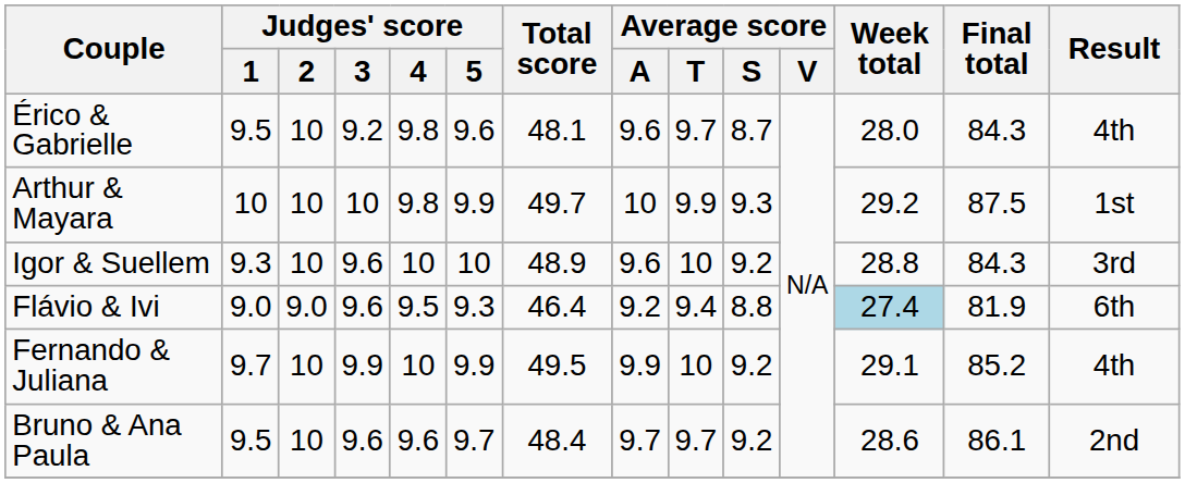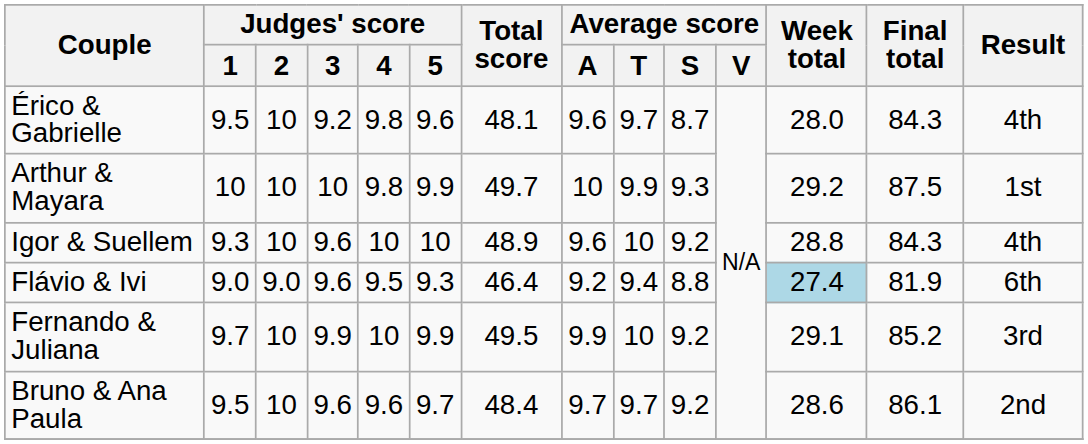Igor & Suellem | Result: 3rd -> 4th
Fernando & Juliana | Result: 4th -> 3rd
